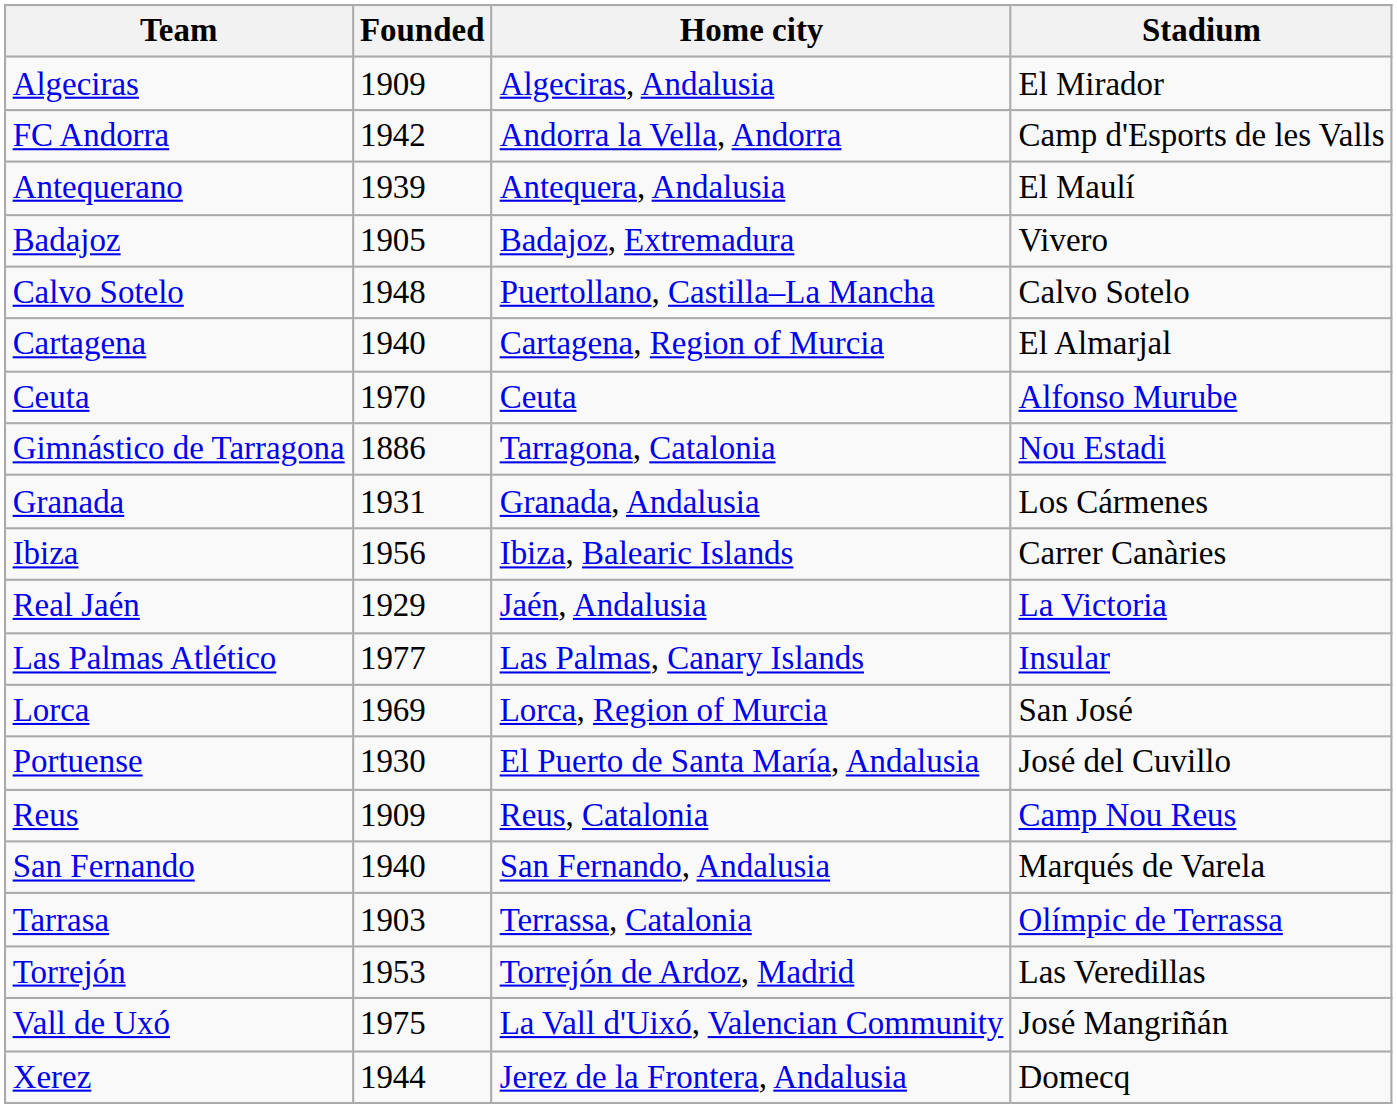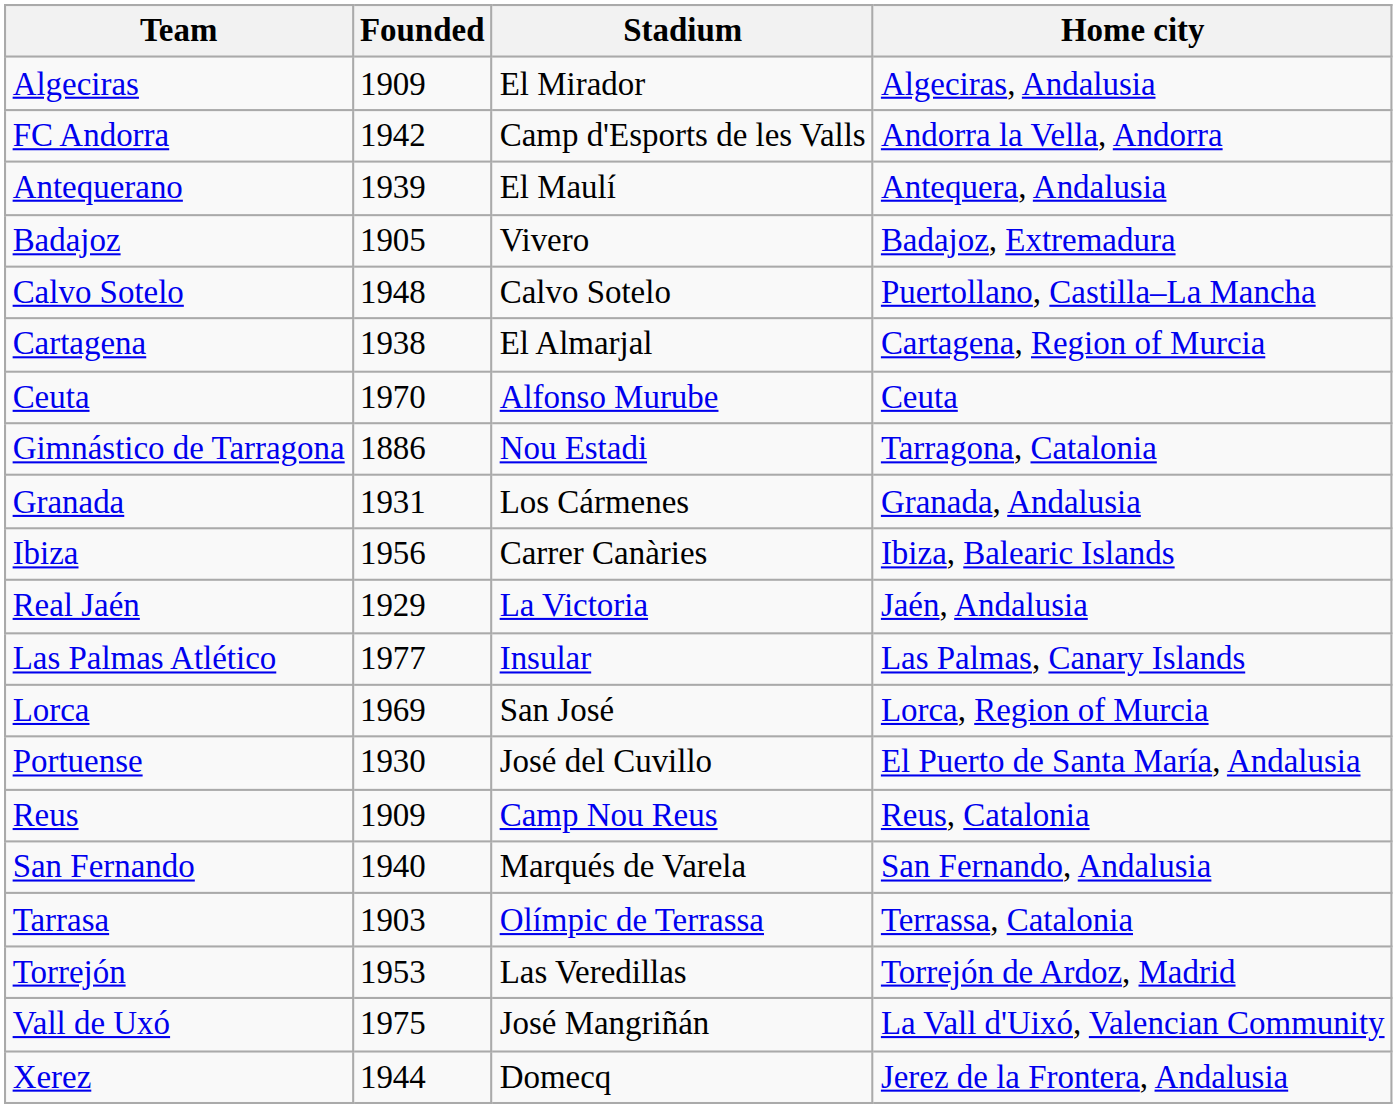columns swapped: Home city <-> Stadium
Cartagena | Founded: 1940 -> 1938
